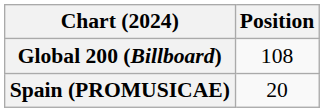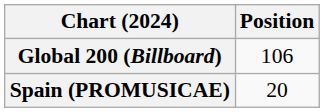Global 200 (Billboard) | Position: 108 -> 106
